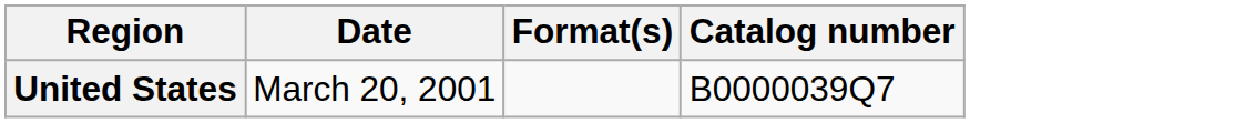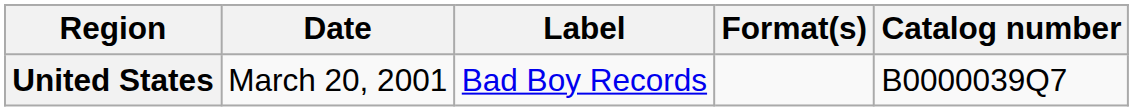+ column: Label | Bad Boy Records
